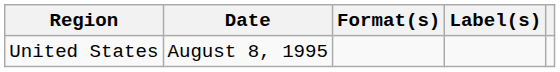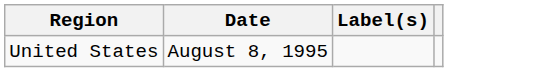- column: Format(s)
